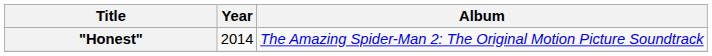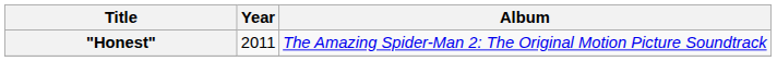"Honest" | Year: 2014 -> 2011
